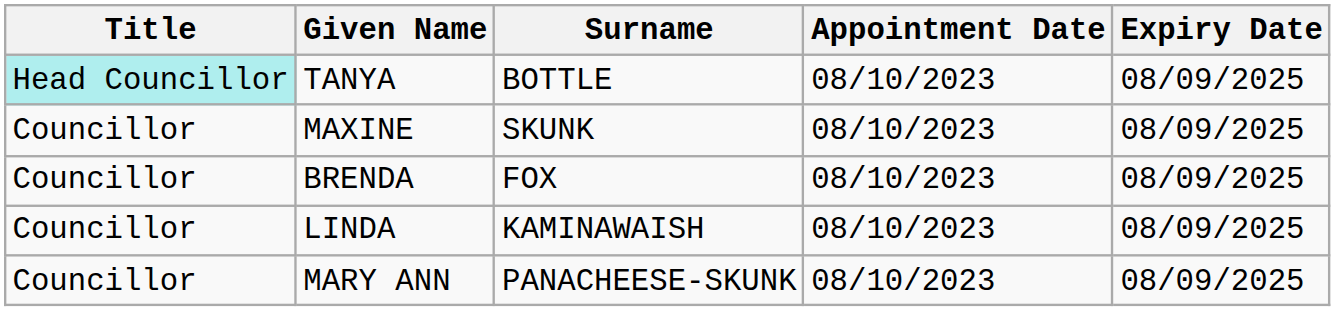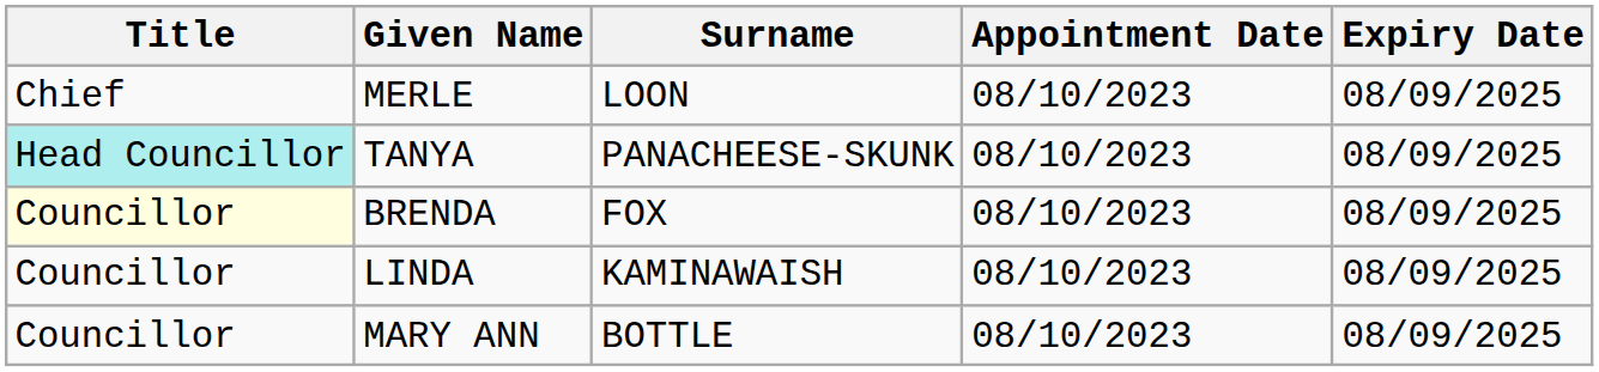+ row: Chief | MERLE | LOON | 08/10/2023 | 08/09/2025
TANYA | Surname: BOTTLE -> PANACHEESE-SKUNK
- row: Councillor | MAXINE | SKUNK | 08/10/2023 | 08/09/2025
BRENDA | Title: no background -> lightyellow background
MARY ANN | Surname: PANACHEESE-SKUNK -> BOTTLE
